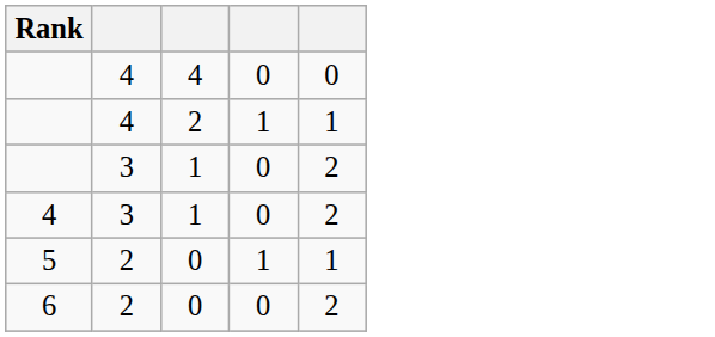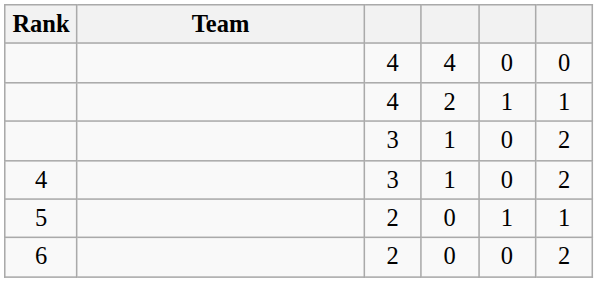+ column: Team
